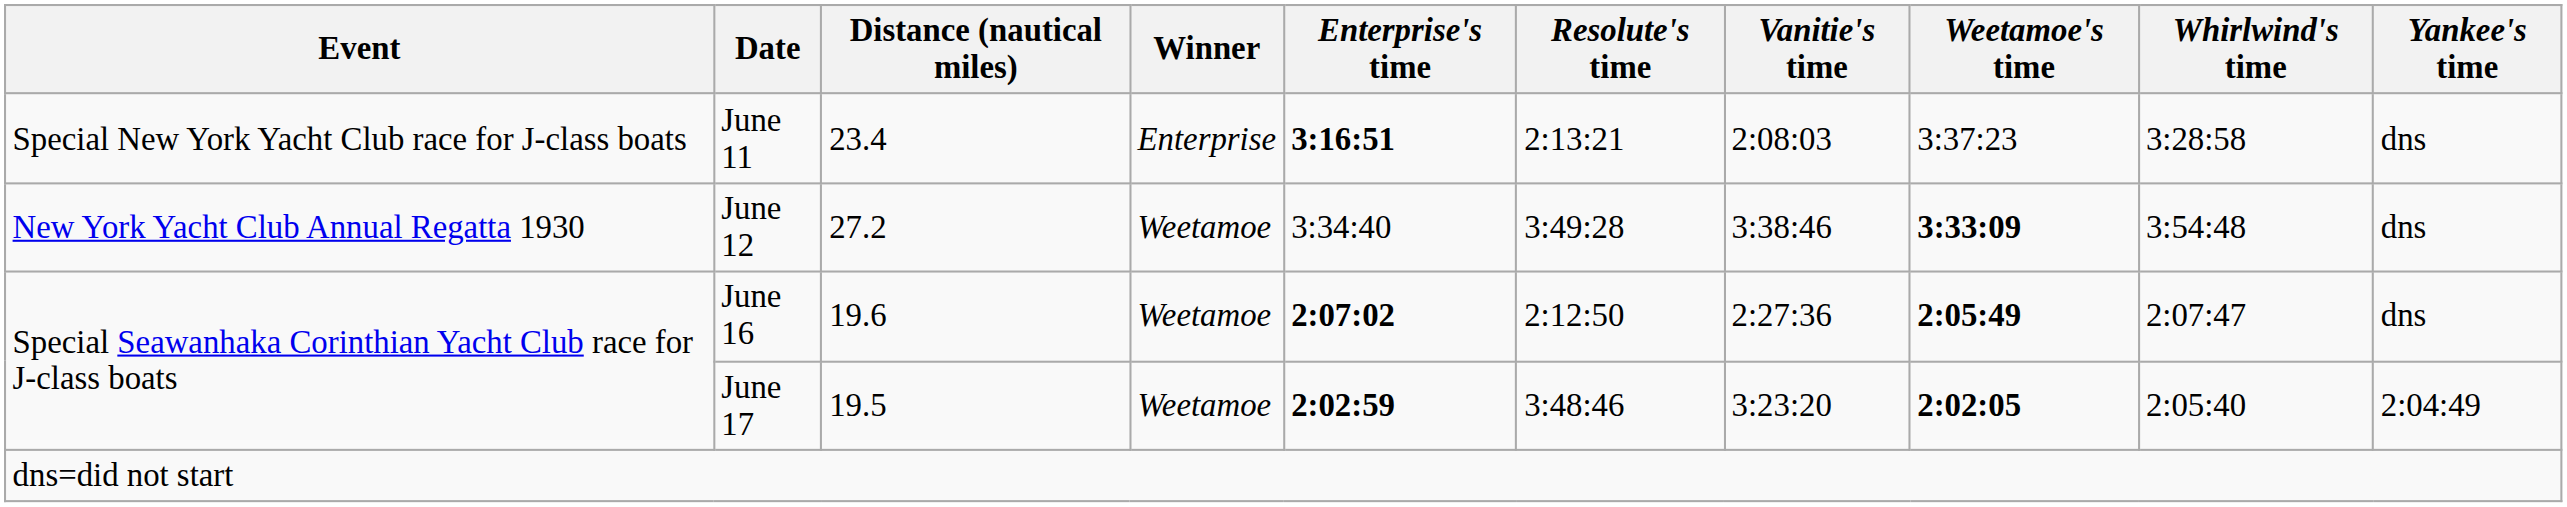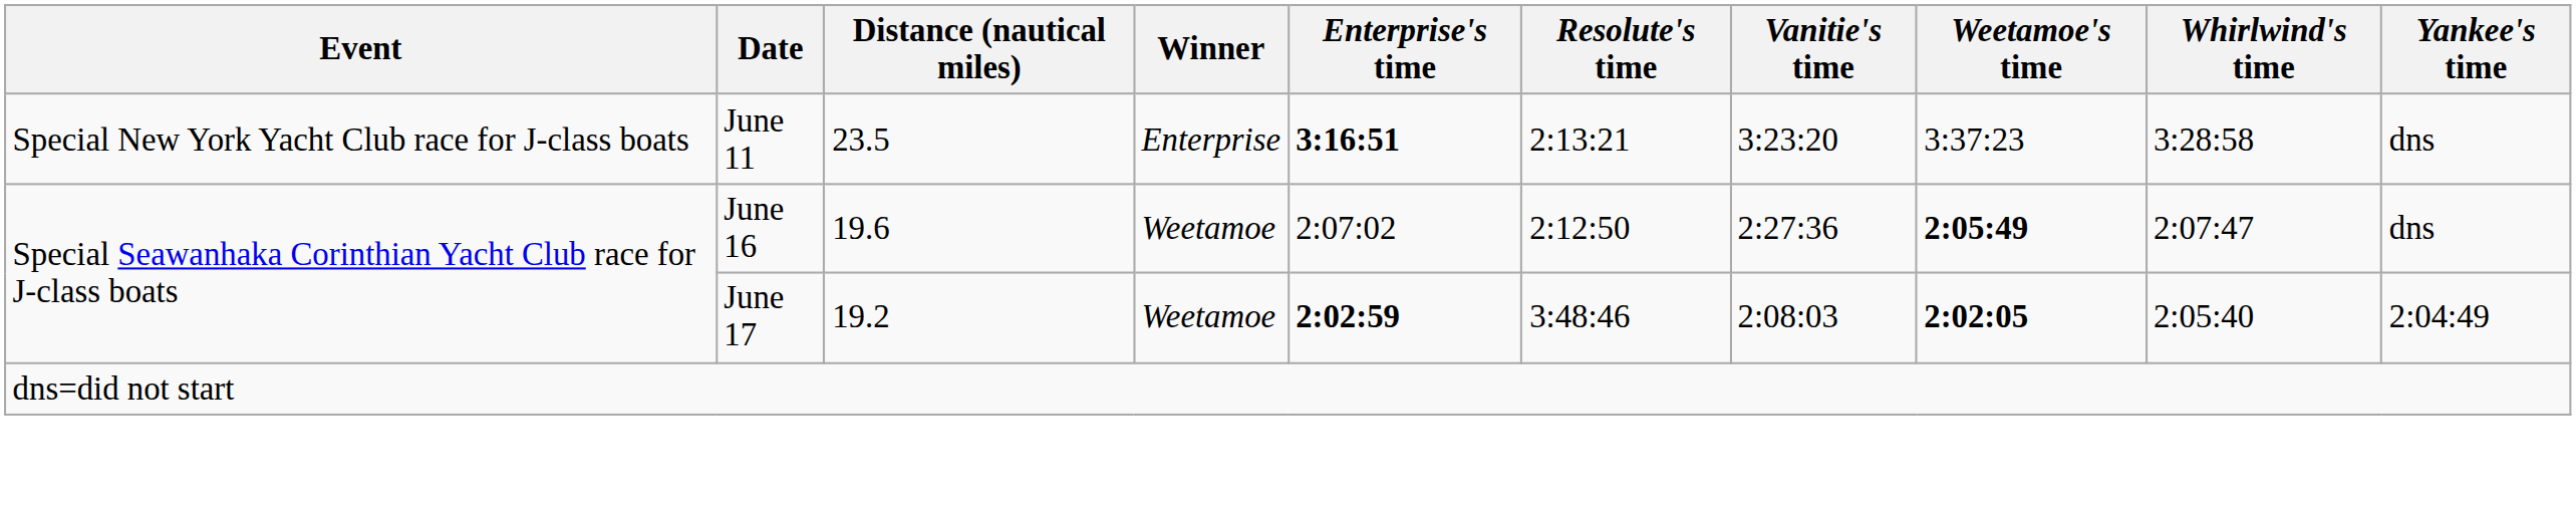June 11 | Distance (nautical miles): 23.4 -> 23.5
June 11 | Vanitie's time: 2:08:03 -> 3:23:20
- row: New York Yacht Club Annual Regatta 1930 | June 12 | 27.2 | Weetamoe | 3:34:40 | 3:49:28 | 3:38:46 | 3:33:09 | 3:54:48 | dns
June 16 | Enterprise's time: bold -> normal
June 17 | Distance (nautical miles): 19.5 -> 19.2
June 17 | Vanitie's time: 3:23:20 -> 2:08:03
